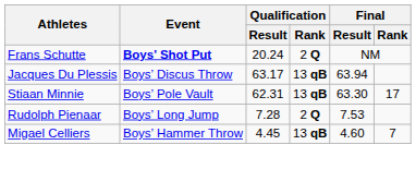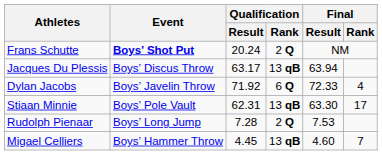+ row: Dylan Jacobs | Boys’ Javelin Throw | 71.92 | 6 Q | 72.33 | 4
